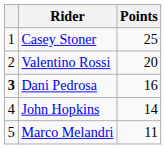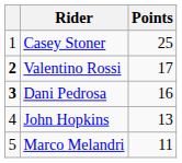Valentino Rossi | column 1: normal -> bold
Valentino Rossi | Points: 20 -> 17
John Hopkins | Points: 14 -> 13
